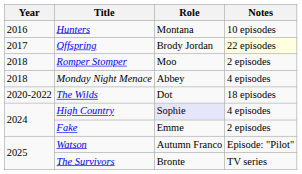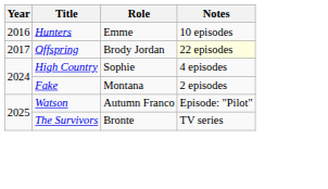Hunters | Role: Montana -> Emme
- row: 2018 | Romper Stomper | Moo | 2 episodes
- row: 2018 | Monday Night Menace | Abbey | 4 episodes
- row: 2020-2022 | The Wilds | Dot | 18 episodes
High Country | Role: lavender background -> no background
Fake | Role: Emme -> Montana
